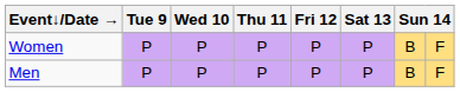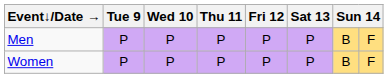rows swapped: Men <-> Women
